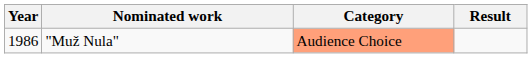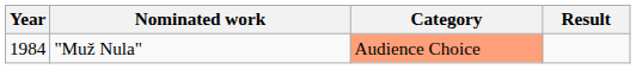"Muž Nula" | Year: 1986 -> 1984
